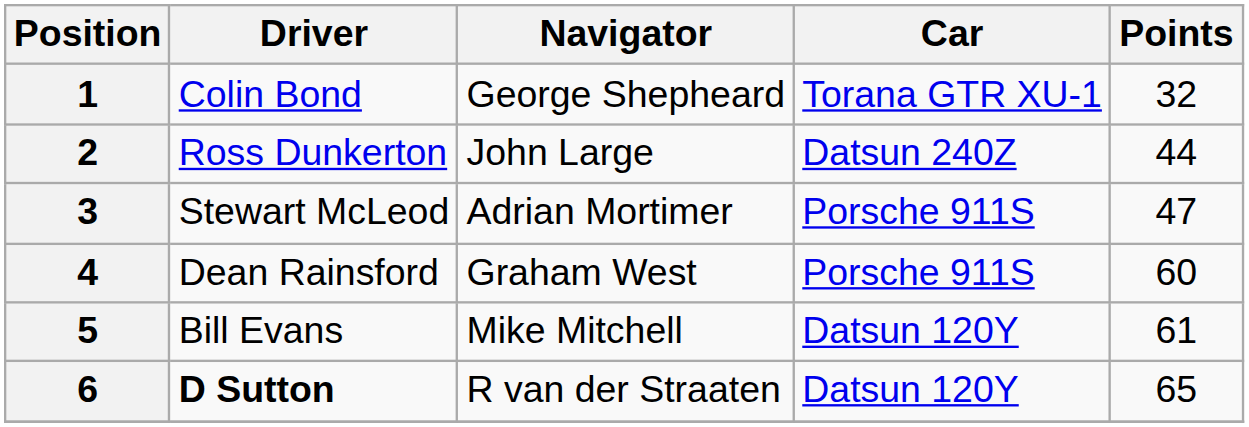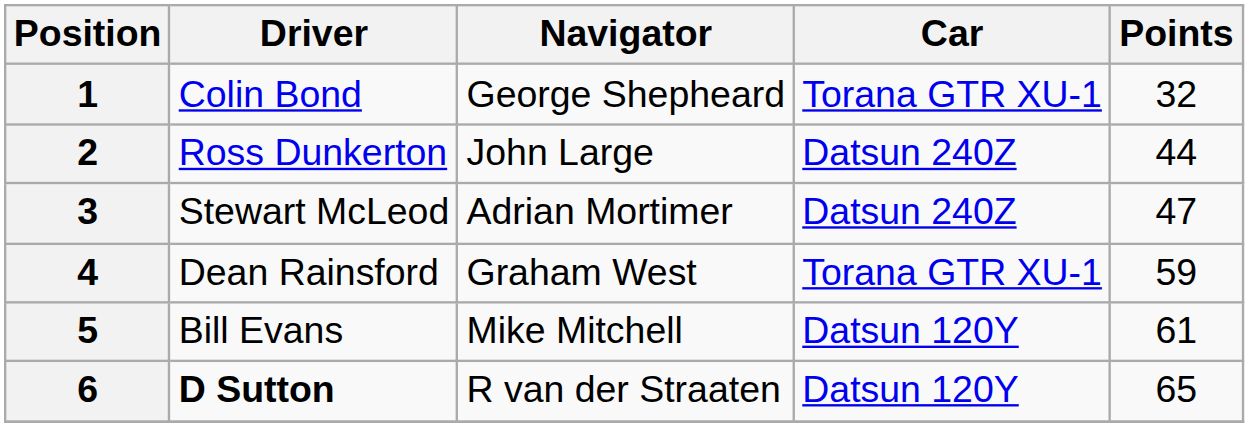3 | Car: Porsche 911S -> Datsun 240Z
4 | Car: Porsche 911S -> Torana GTR XU-1
4 | Points: 60 -> 59
